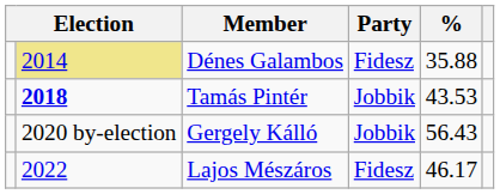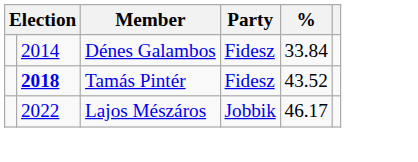Dénes Galambos | column 2: khaki background -> no background
Dénes Galambos | %: 35.88 -> 33.84
Tamás Pintér | Party: Jobbik -> Fidesz
Tamás Pintér | %: 43.53 -> 43.52
- row: 2020 by-election | Gergely Kálló | Jobbik | 56.43
Lajos Mészáros | Party: Fidesz -> Jobbik
